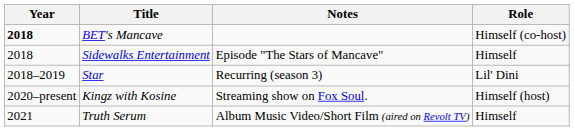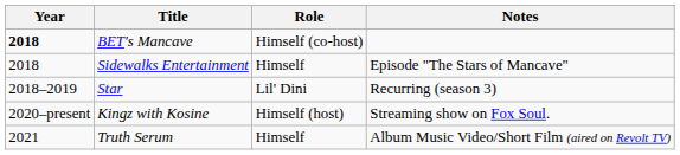columns swapped: Role <-> Notes
